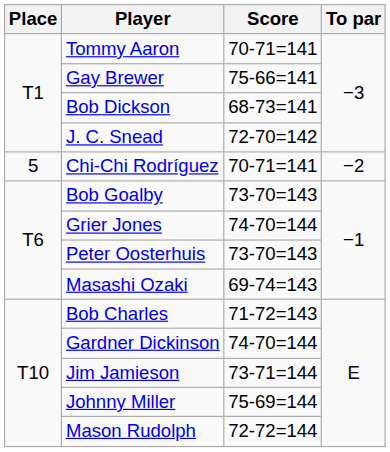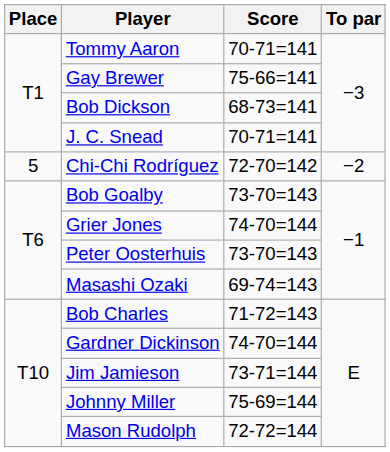J. C. Snead | Score: 72-70=142 -> 70-71=141
Chi-Chi Rodríguez | Score: 70-71=141 -> 72-70=142
